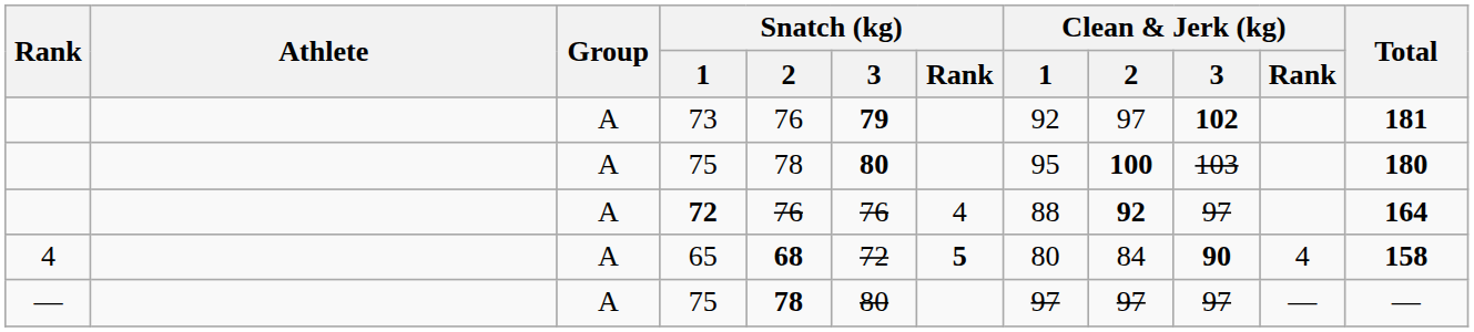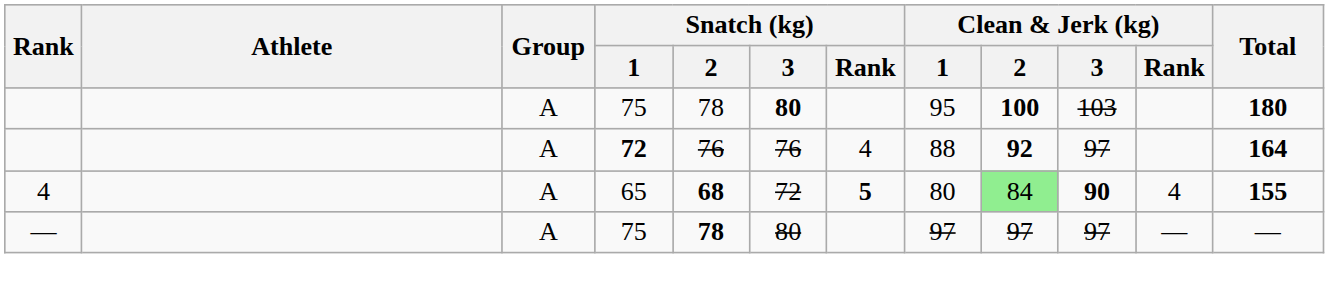- row: A | 73 | 76 | 79 | 92 | 97 | 102 | 181
65 | Clean & Jerk (kg) / 2: no background -> lightgreen background
65 | Total: 158 -> 155
